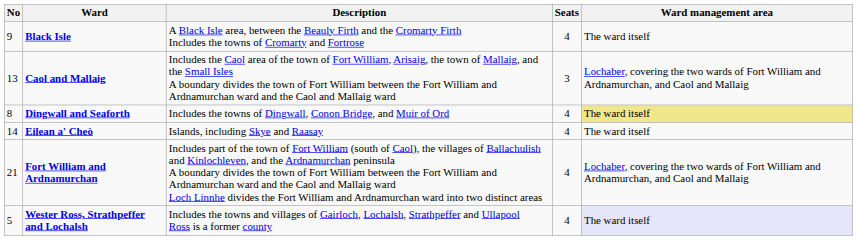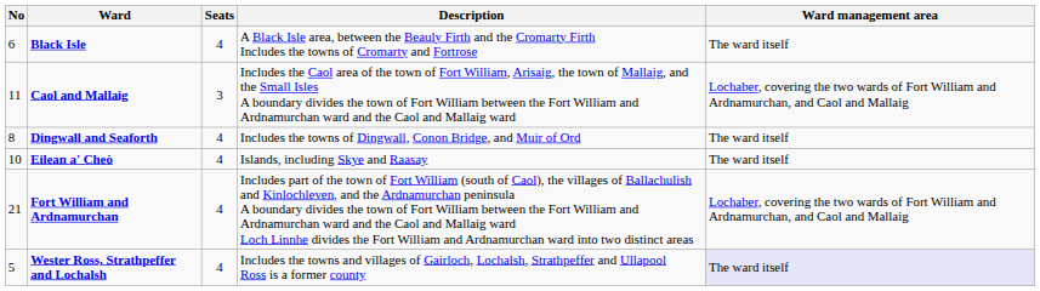columns swapped: Description <-> Seats
Black Isle | No: 9 -> 6
Caol and Mallaig | No: 13 -> 11
Dingwall and Seaforth | Ward management area: khaki background -> no background
Eilean a' Cheò | No: 14 -> 10
